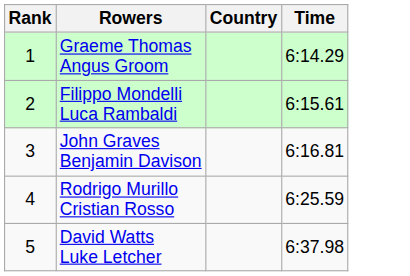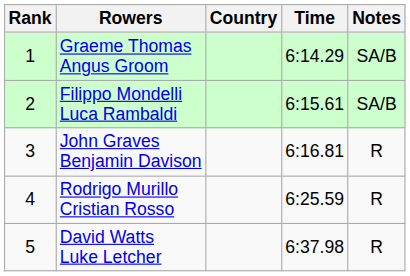+ column: Notes | SA/B | SA/B | R | R | R
